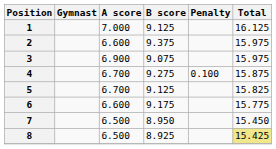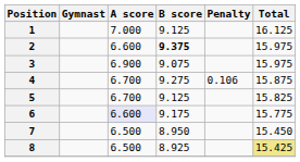2 | B score: normal -> bold
4 | Penalty: 0.100 -> 0.106
6 | A score: no background -> lavender background
